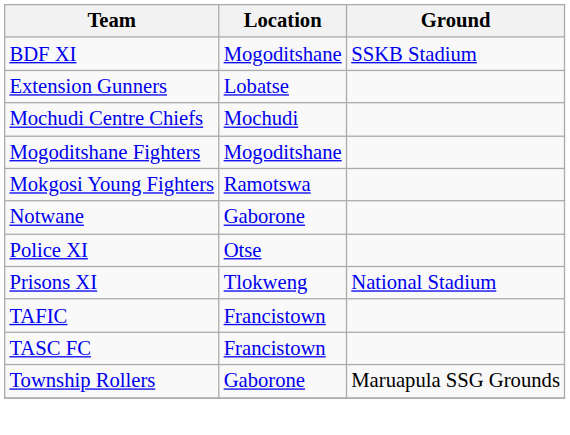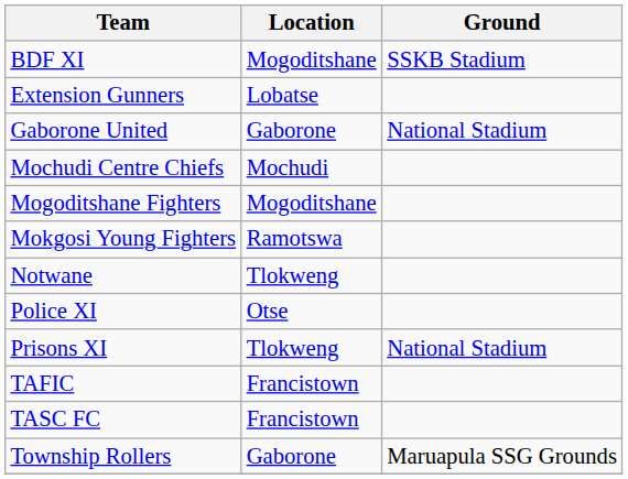+ row: Gaborone United | Gaborone | National Stadium
Notwane | Location: Gaborone -> Tlokweng
